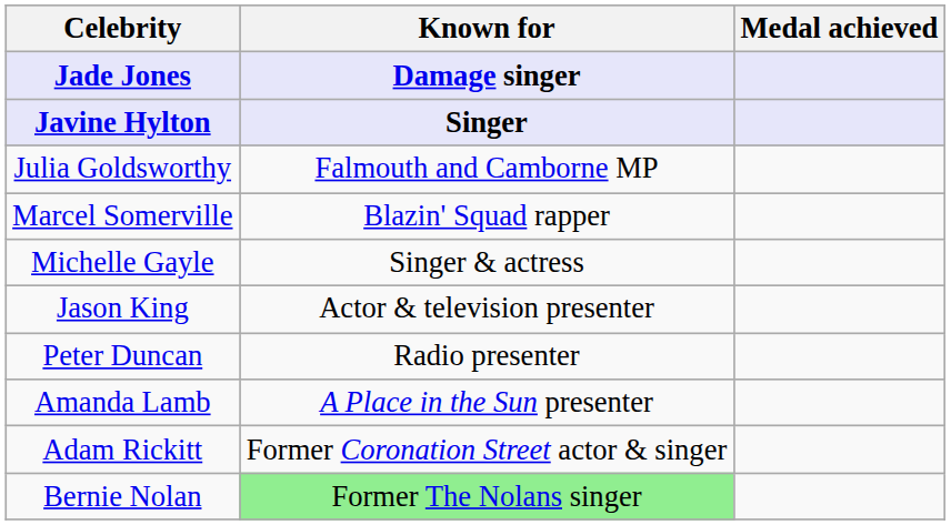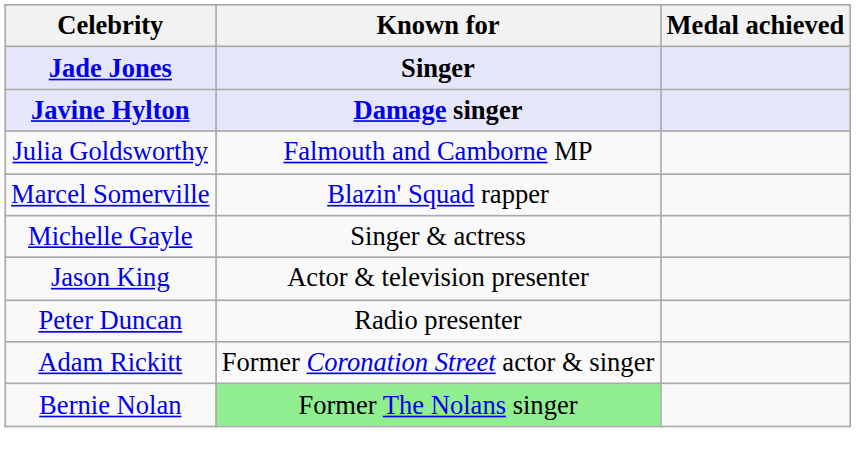Jade Jones | Known for: Damage singer -> Singer
Javine Hylton | Known for: Singer -> Damage singer
- row: Amanda Lamb | A Place in the Sun presenter
